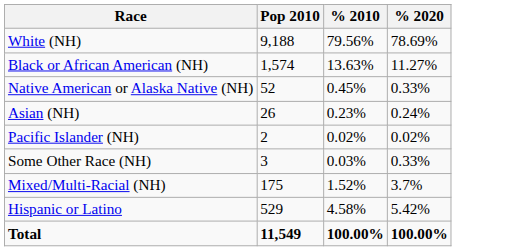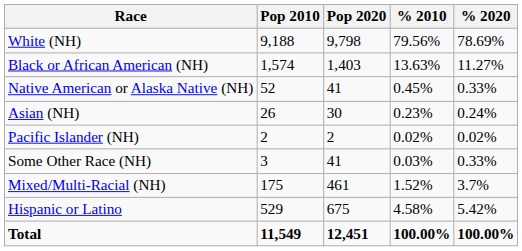+ column: Pop 2020 | 9,798 | 1,403 | 41 | 30 | 2 | 41 | 461 | 675 | 12,451
